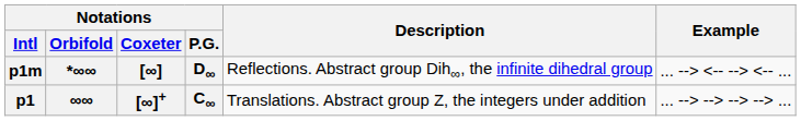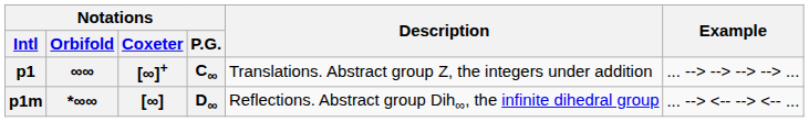rows swapped: p1 <-> p1m
